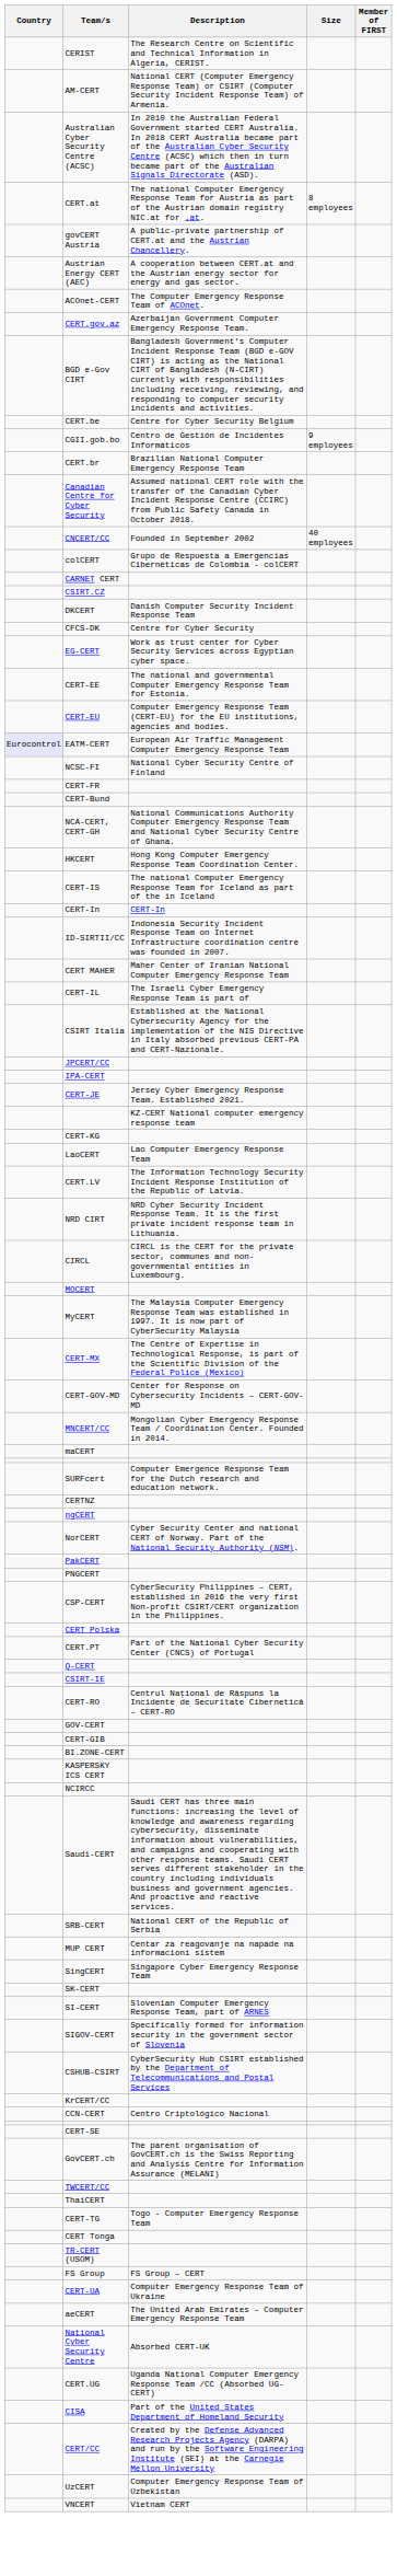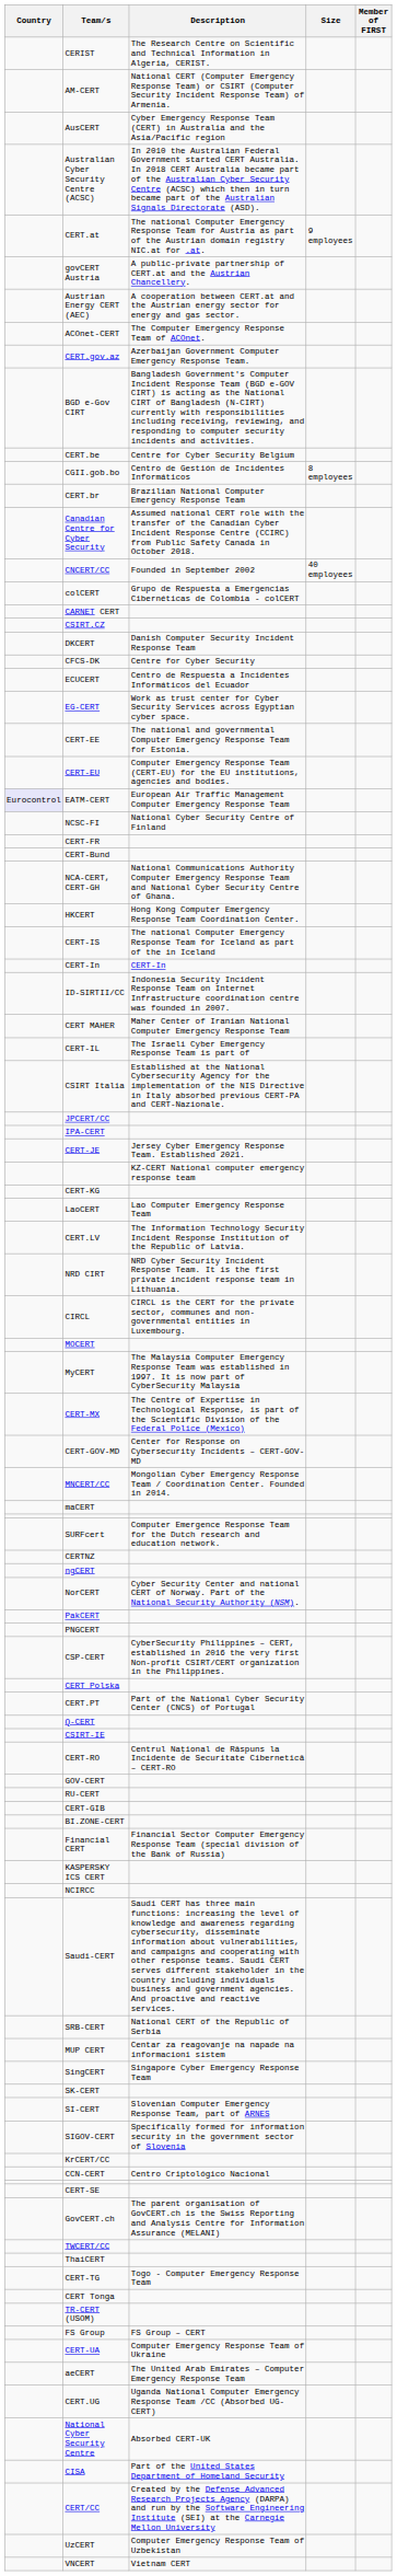+ row: AusCERT | Cyber Emergency Response Team (CERT) in Australia and the Asia/Pacific region
CERT.at | Size: 8 employees -> 9 employees
CGII.gob.bo | Size: 9 employees -> 8 employees
+ row: ECUCERT | Centro de Respuesta a Incidentes Informáticos del Ecuador
+ row: RU-CERT
+ row: Financial CERT | Financial Sector Computer Emergency Response Team (special division of the Bank of Russia)
- row: CSHUB-CSIRT | CyberSecurity Hub CSIRT established by the Department of Telecommunications and Postal Services
rows swapped: CERT.UG <-> National Cyber Security Centre
